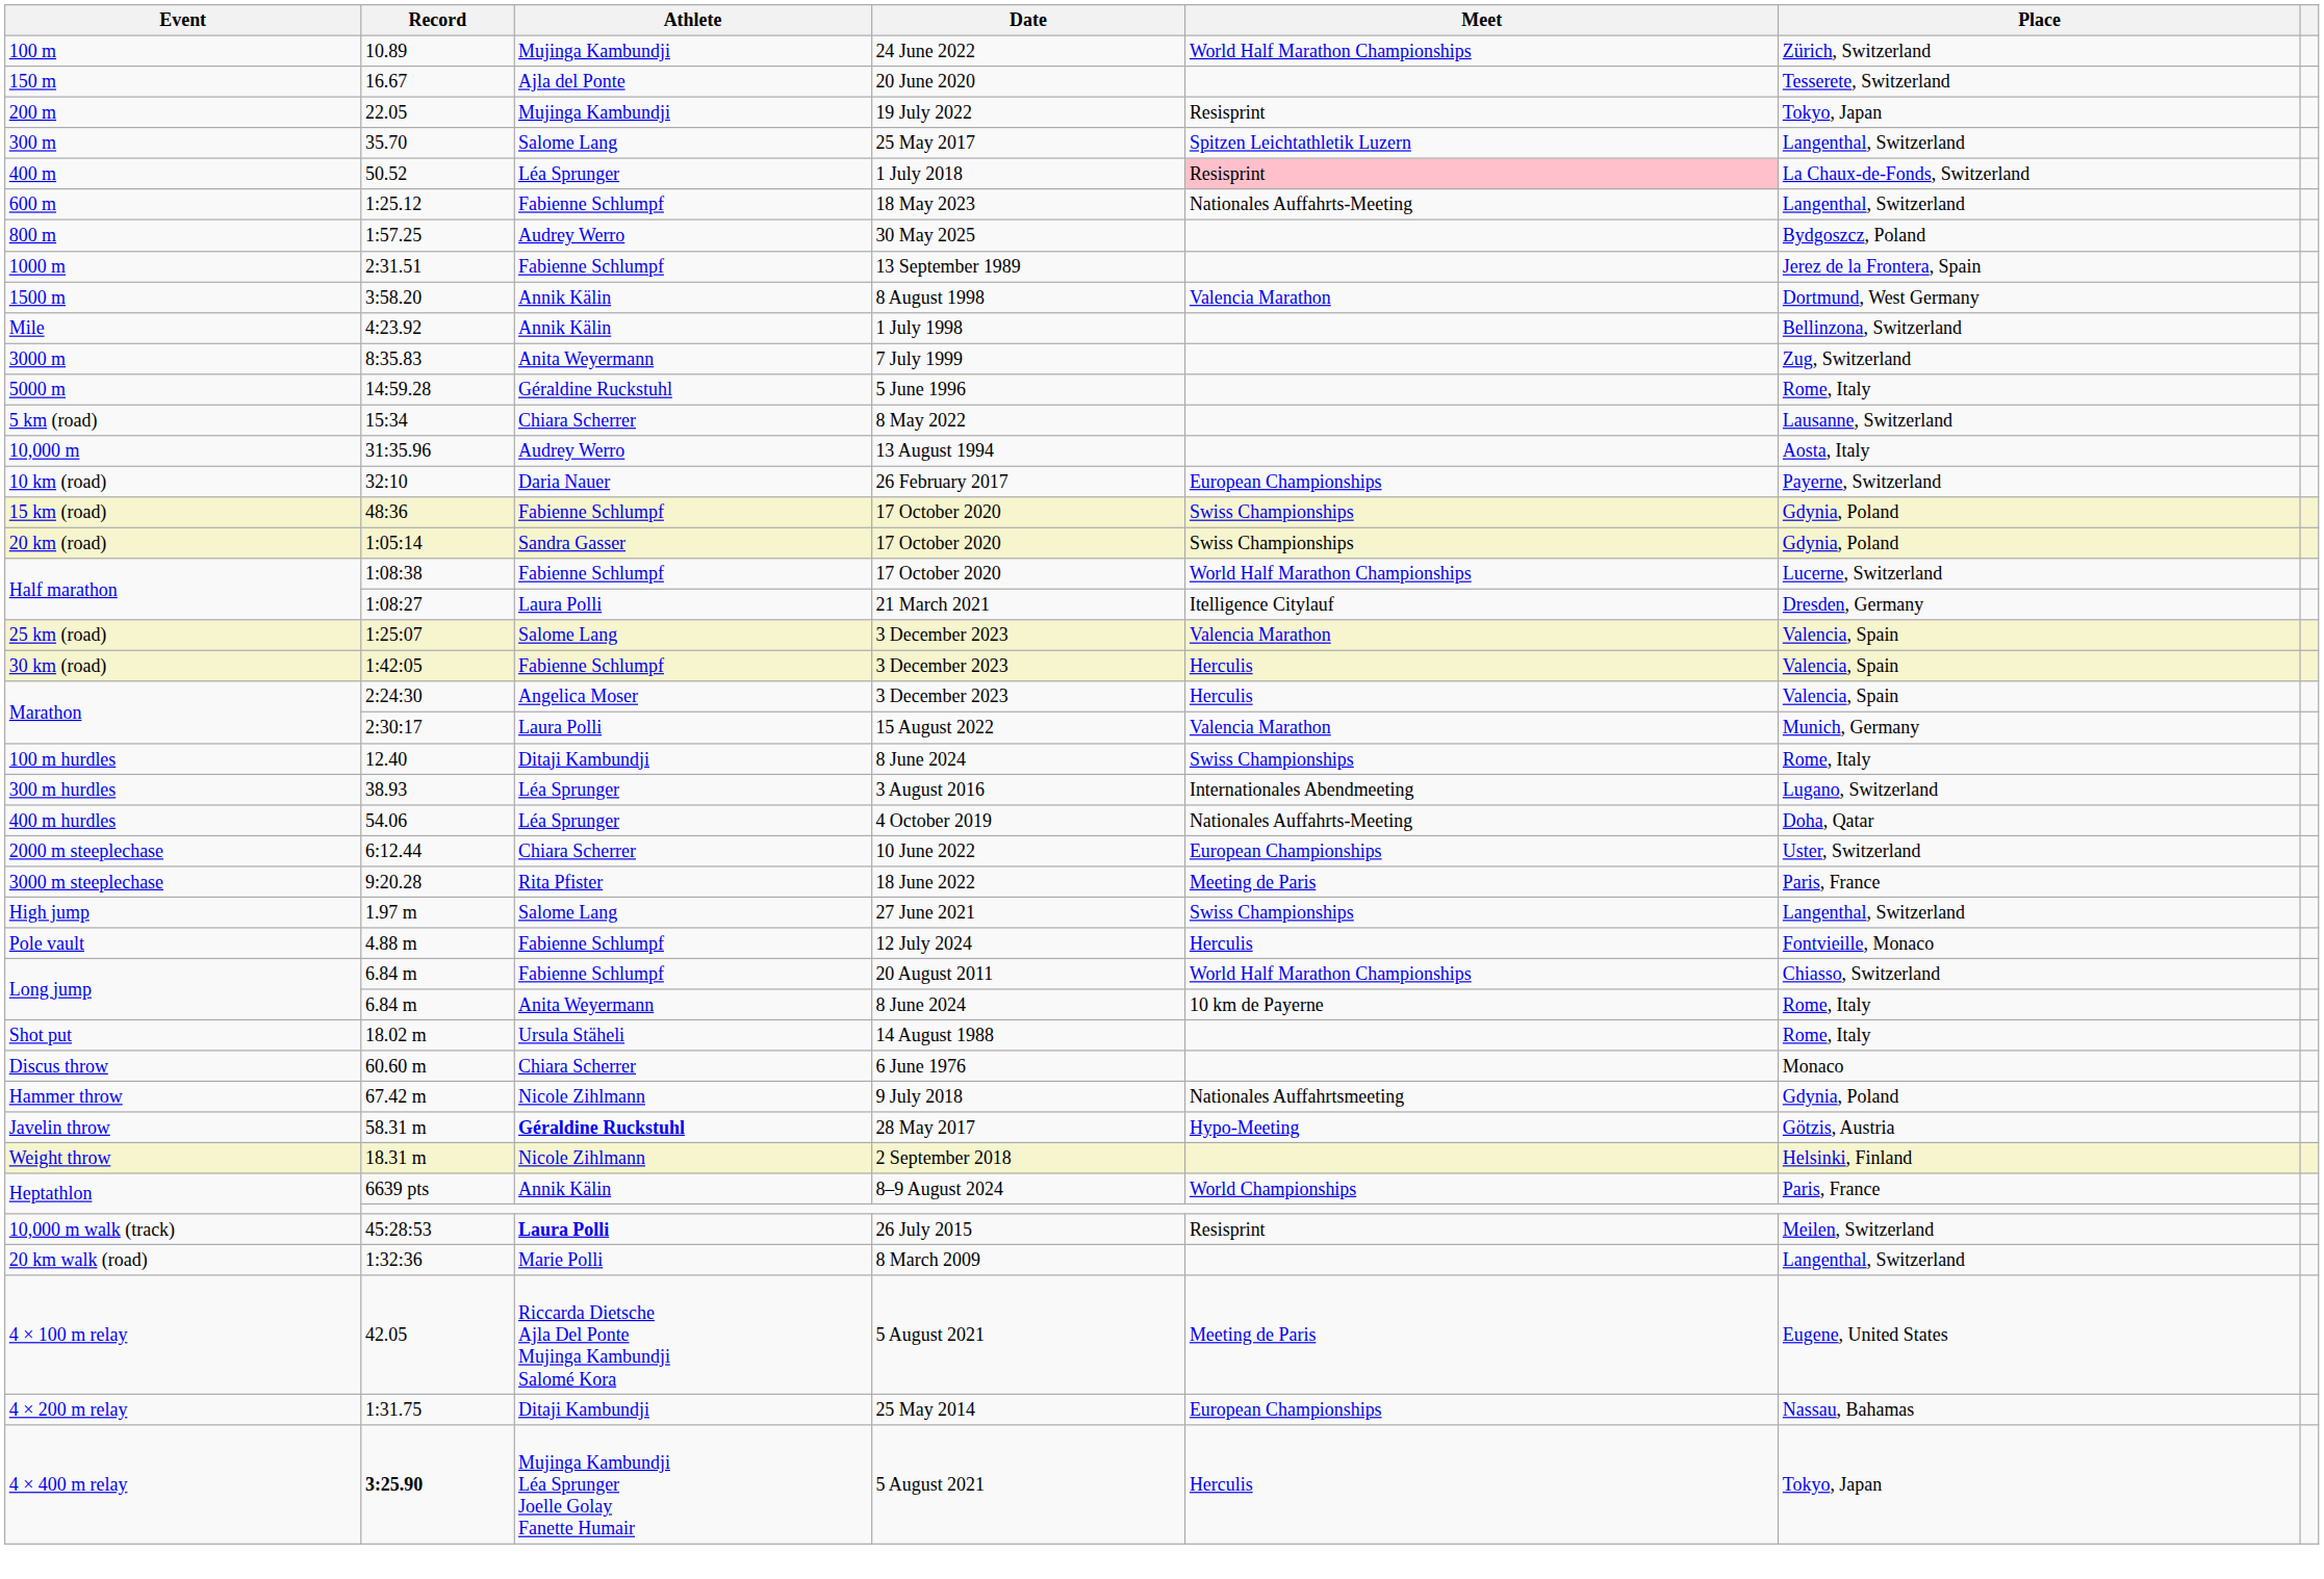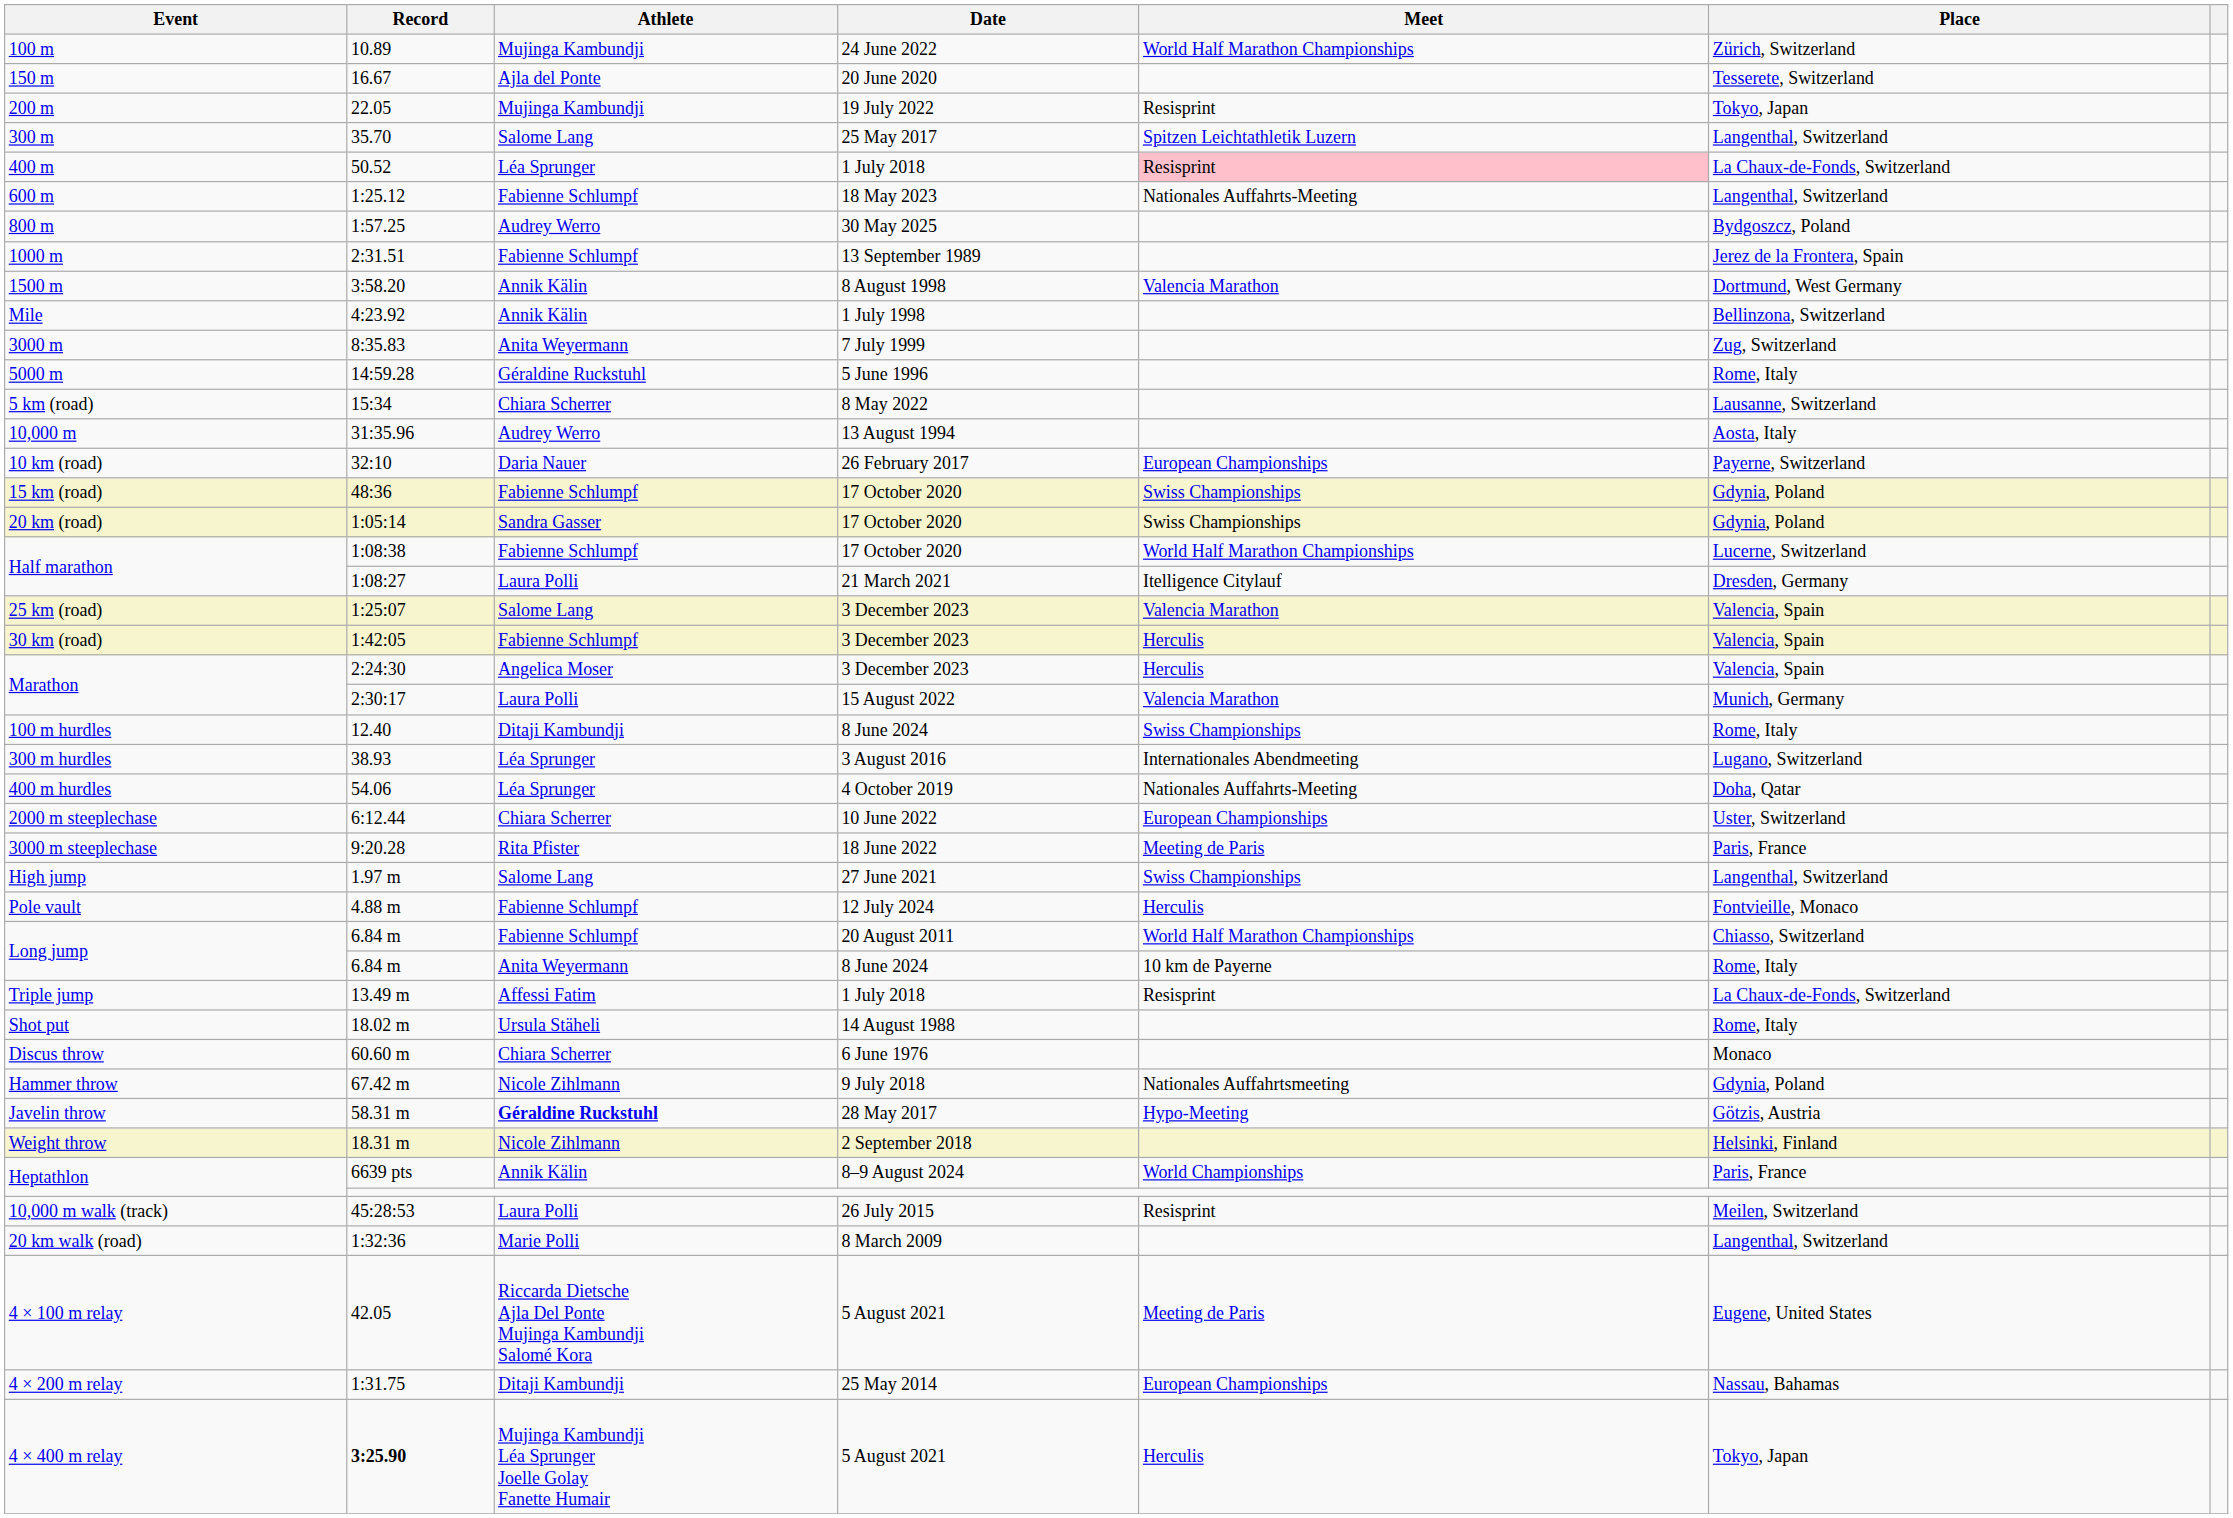+ row: Triple jump | 13.49 m | Affessi Fatim | 1 July 2018 | Resisprint | La Chaux-de-Fonds, Switzerland
10,000 m walk (track) | Athlete: bold -> normal
